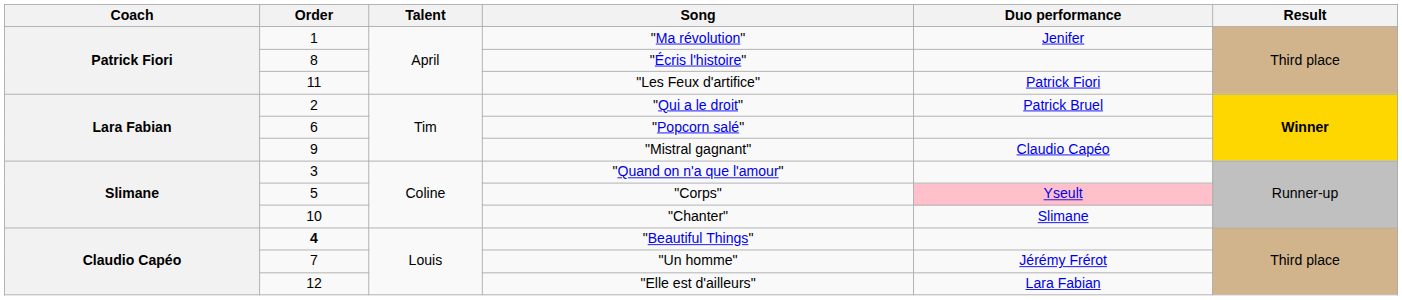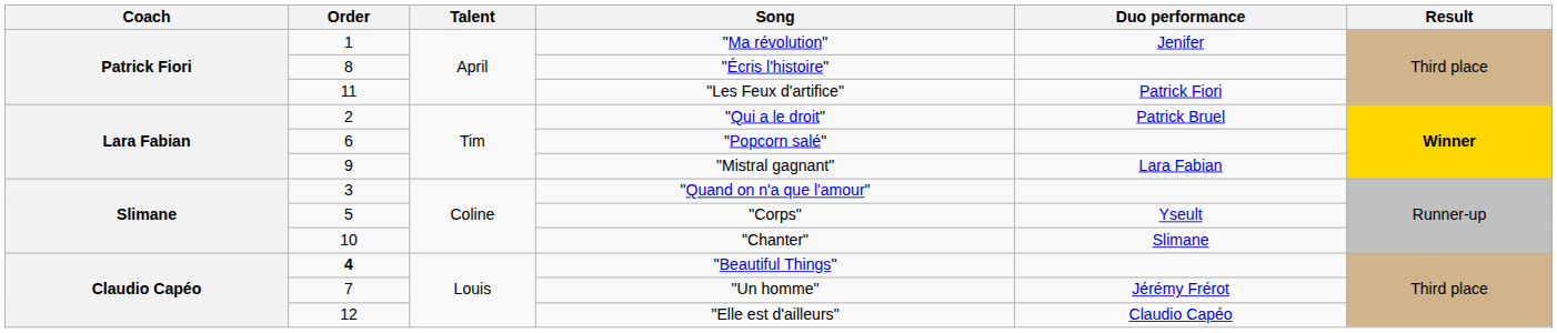"Mistral gagnant" | Duo performance: Claudio Capéo -> Lara Fabian
"Corps" | Duo performance: pink background -> no background
"Elle est d'ailleurs" | Duo performance: Lara Fabian -> Claudio Capéo
